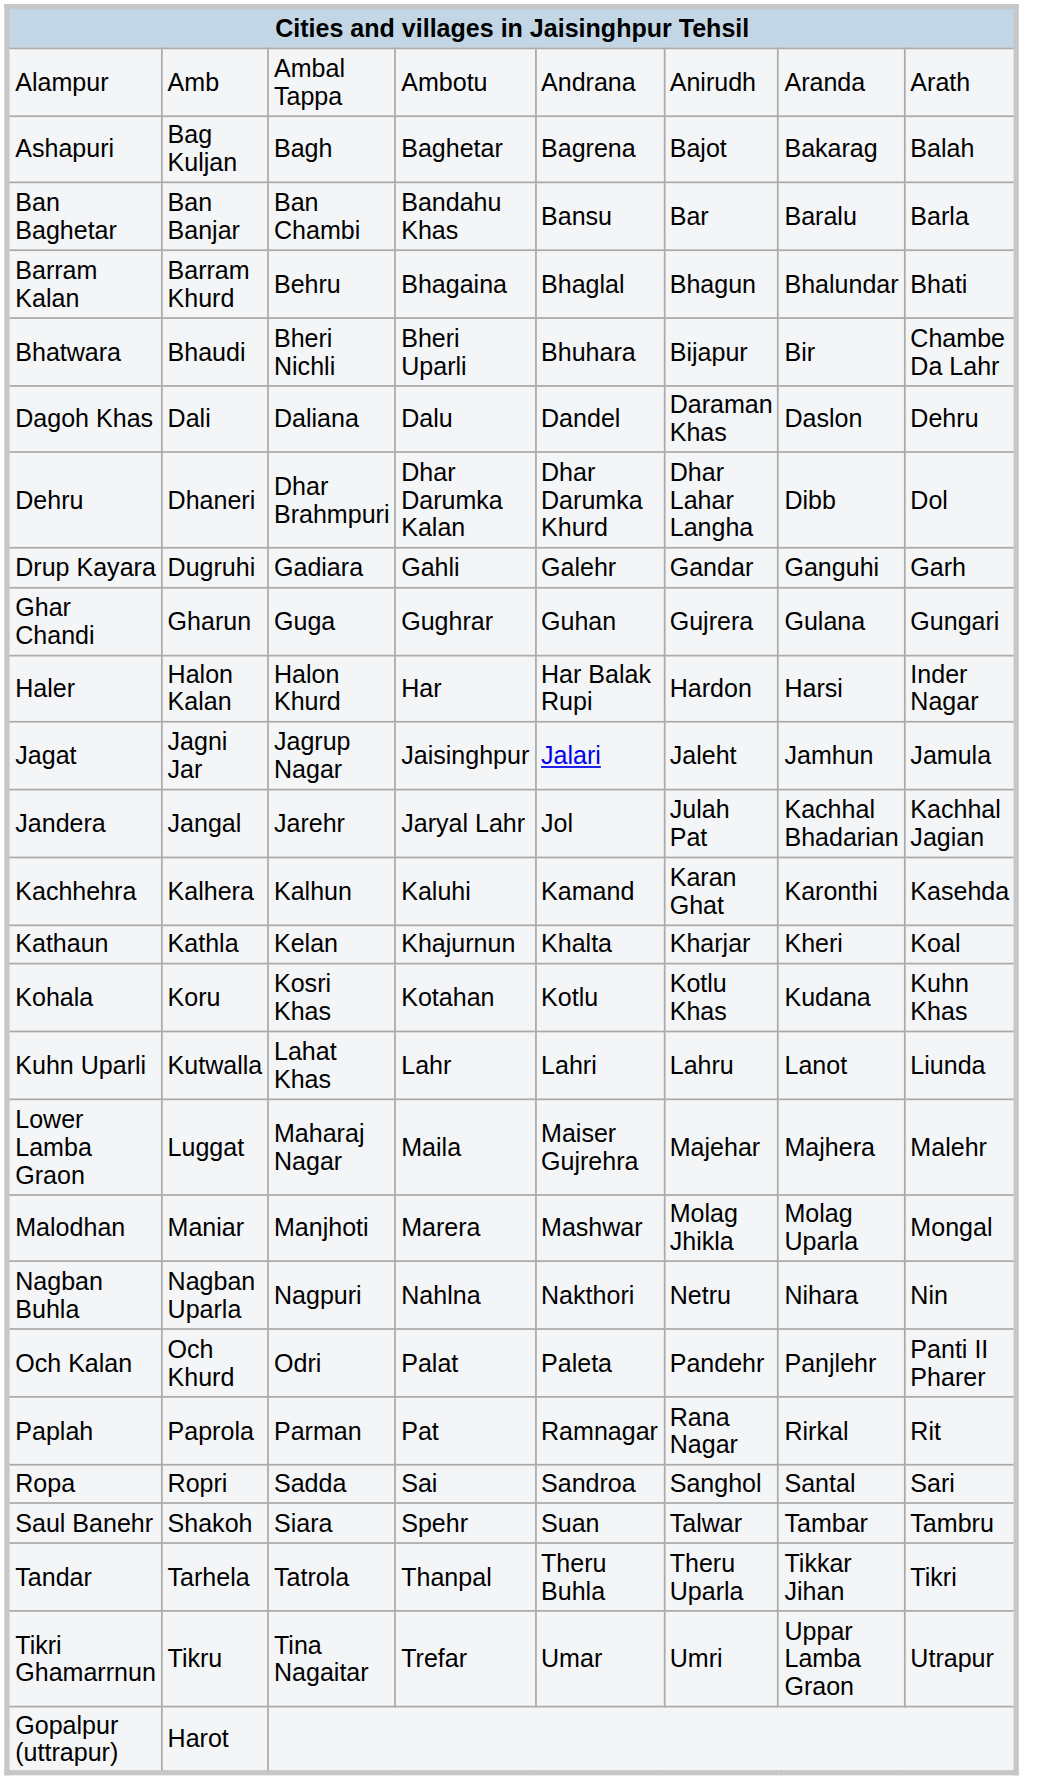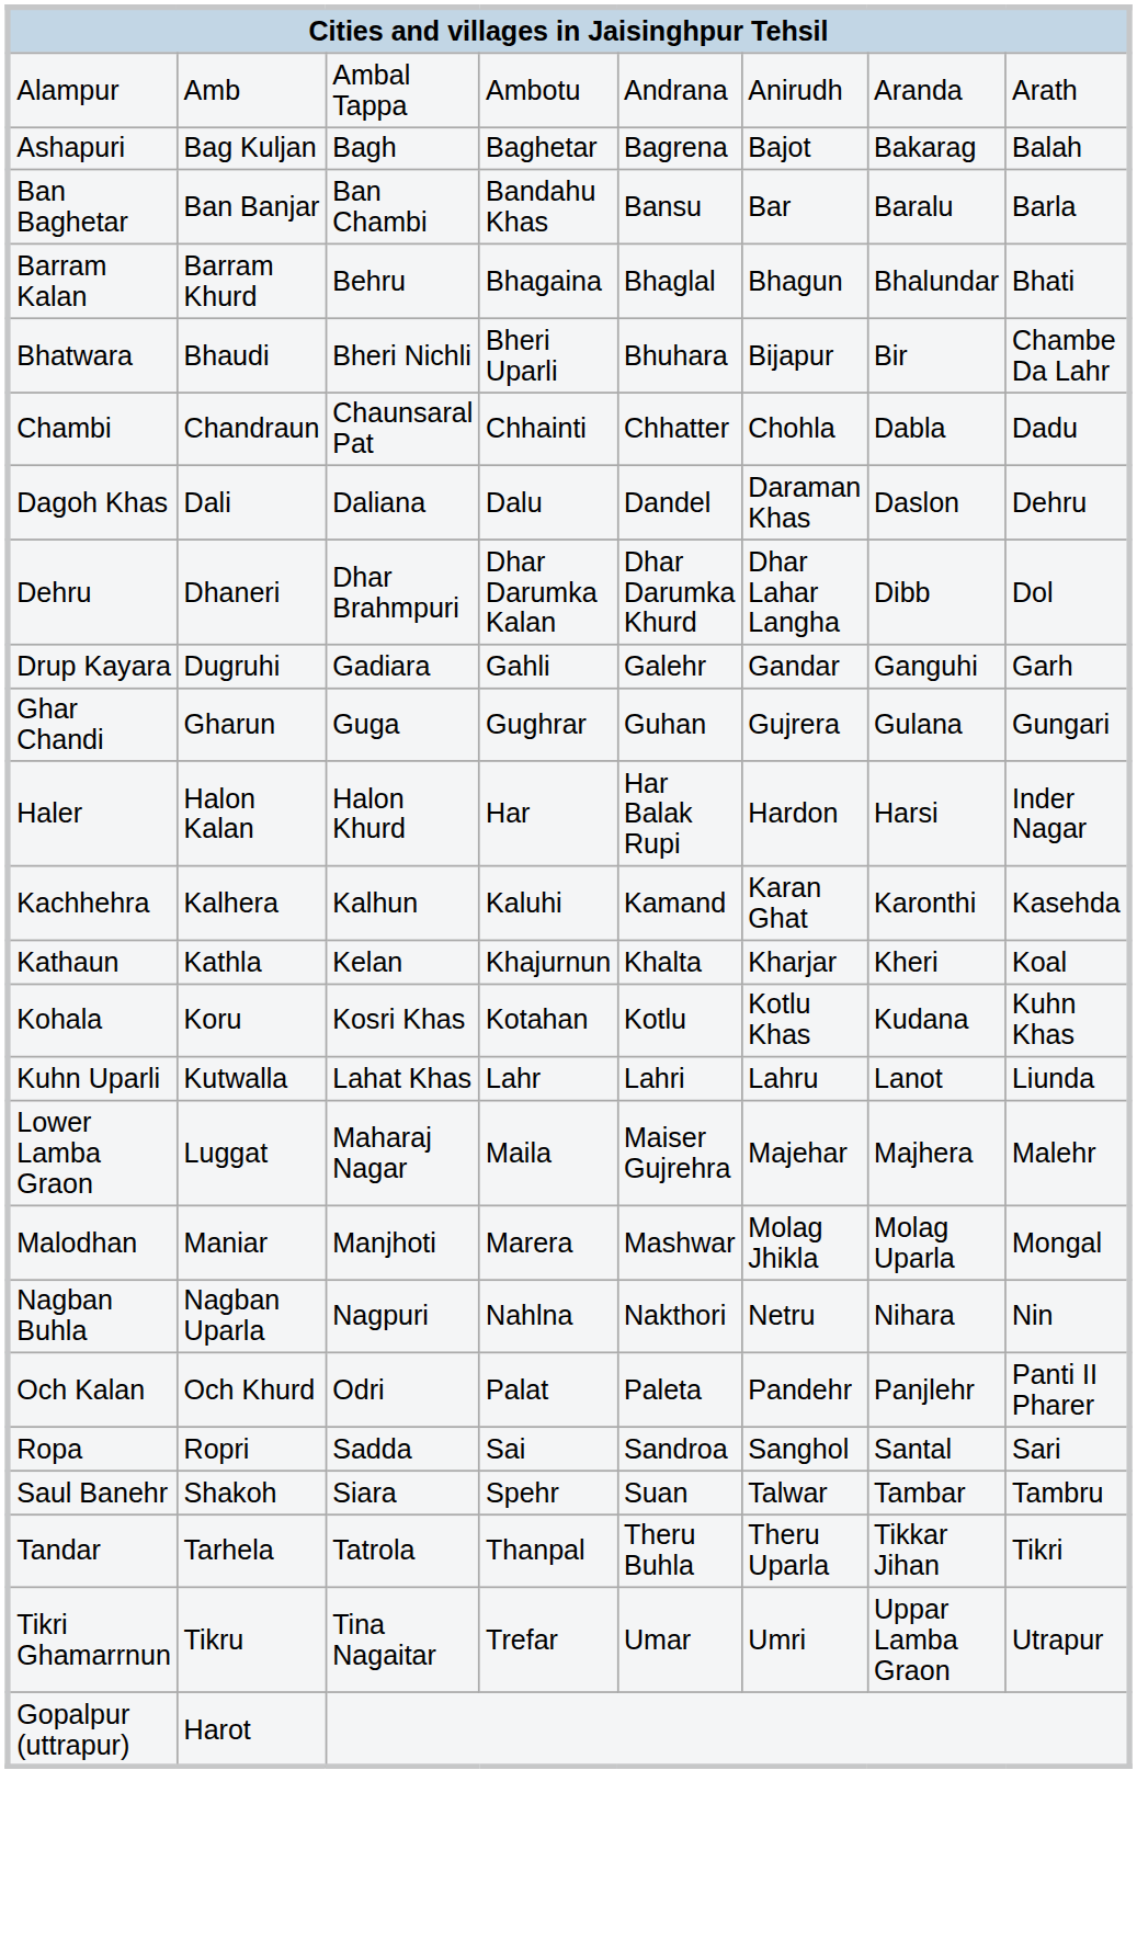+ row: Chambi | Chandraun | Chaunsaral Pat | Chhainti | Chhatter | Chohla | Dabla | Dadu
- row: Jagat | Jagni Jar | Jagrup Nagar | Jaisinghpur | Jalari | Jaleht | Jamhun | Jamula
- row: Jandera | Jangal | Jarehr | Jaryal Lahr | Jol | Julah Pat | Kachhal Bhadarian | Kachhal Jagian
- row: Paplah | Paprola | Parman | Pat | Ramnagar | Rana Nagar | Rirkal | Rit
